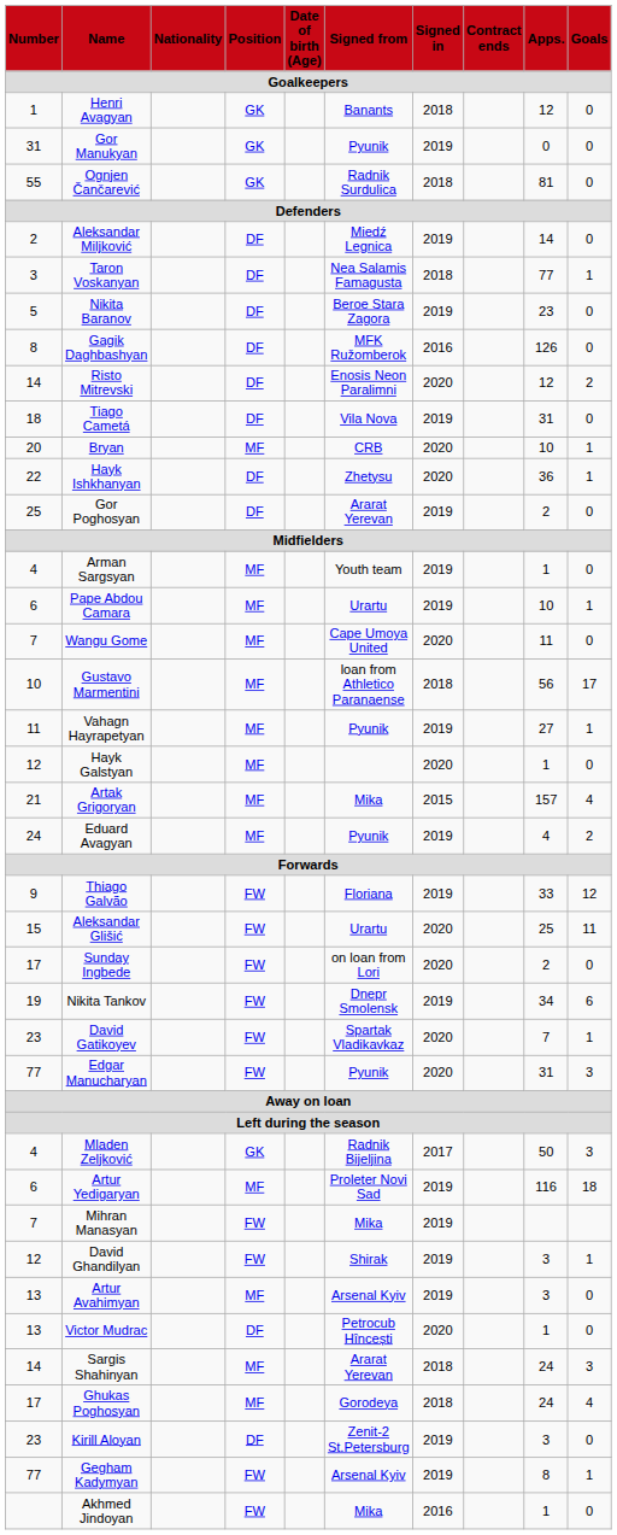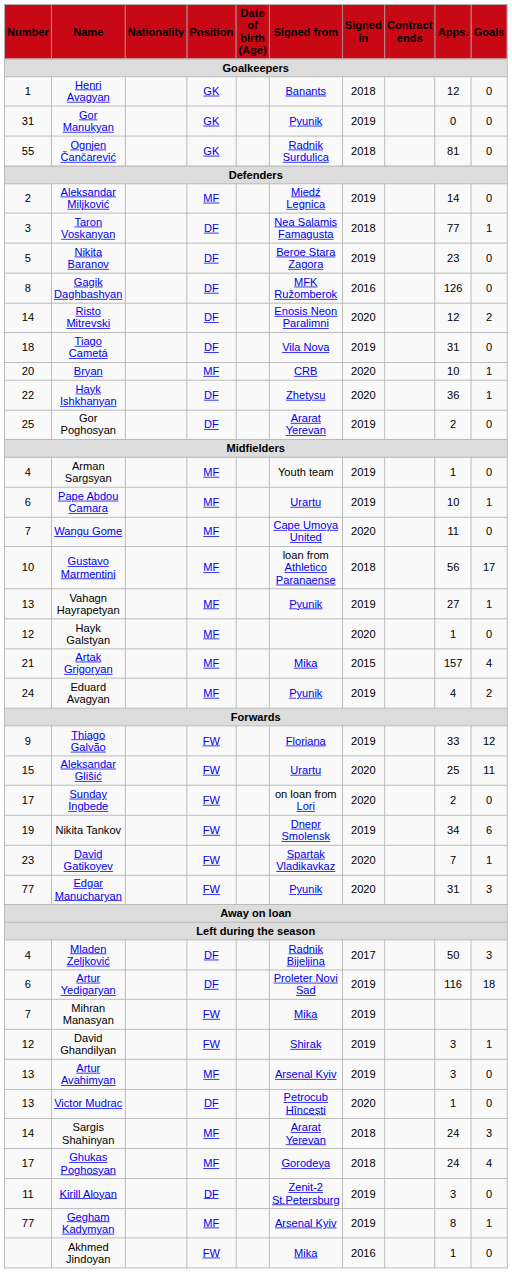Aleksandar Miljković | Position: DF -> MF
Vahagn Hayrapetyan | Number: 11 -> 13
Mladen Zeljković | Position: GK -> DF
Artur Yedigaryan | Position: MF -> DF
Kirill Aloyan | Number: 23 -> 11
Gegham Kadymyan | Position: FW -> MF
